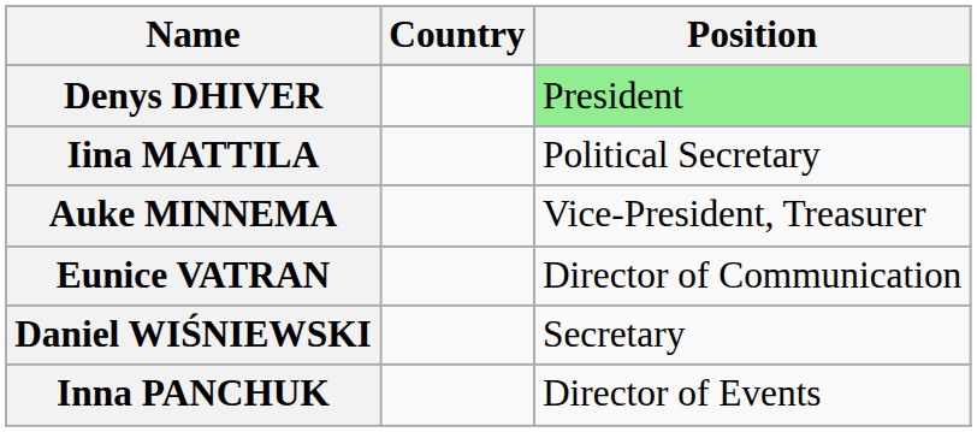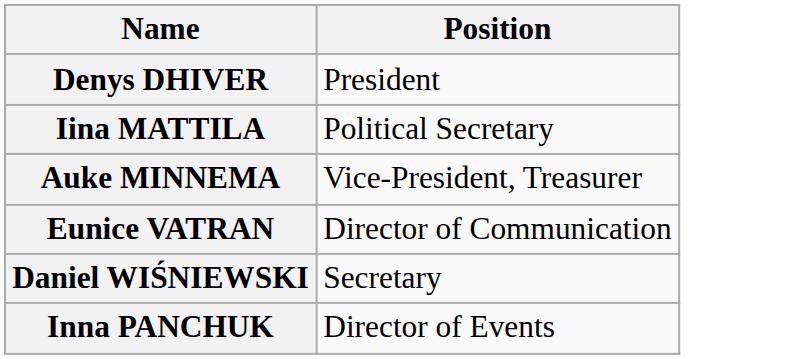- column: Country
Denys DHIVER | Position: lightgreen background -> no background
